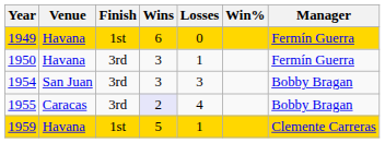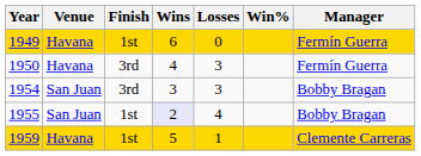1950 | Wins: 3 -> 4
1950 | Losses: 1 -> 3
1955 | Venue: Caracas -> San Juan
1955 | Finish: 3rd -> 1st
